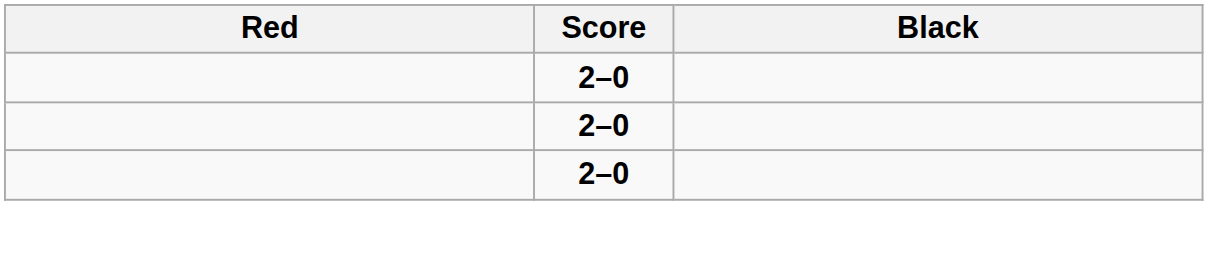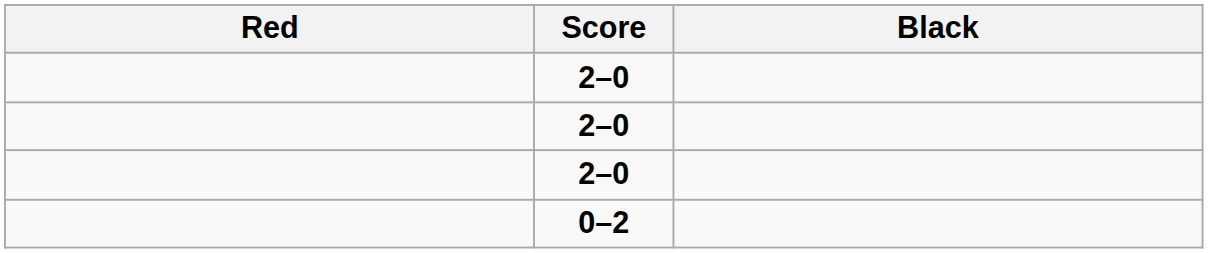+ row: 0–2
